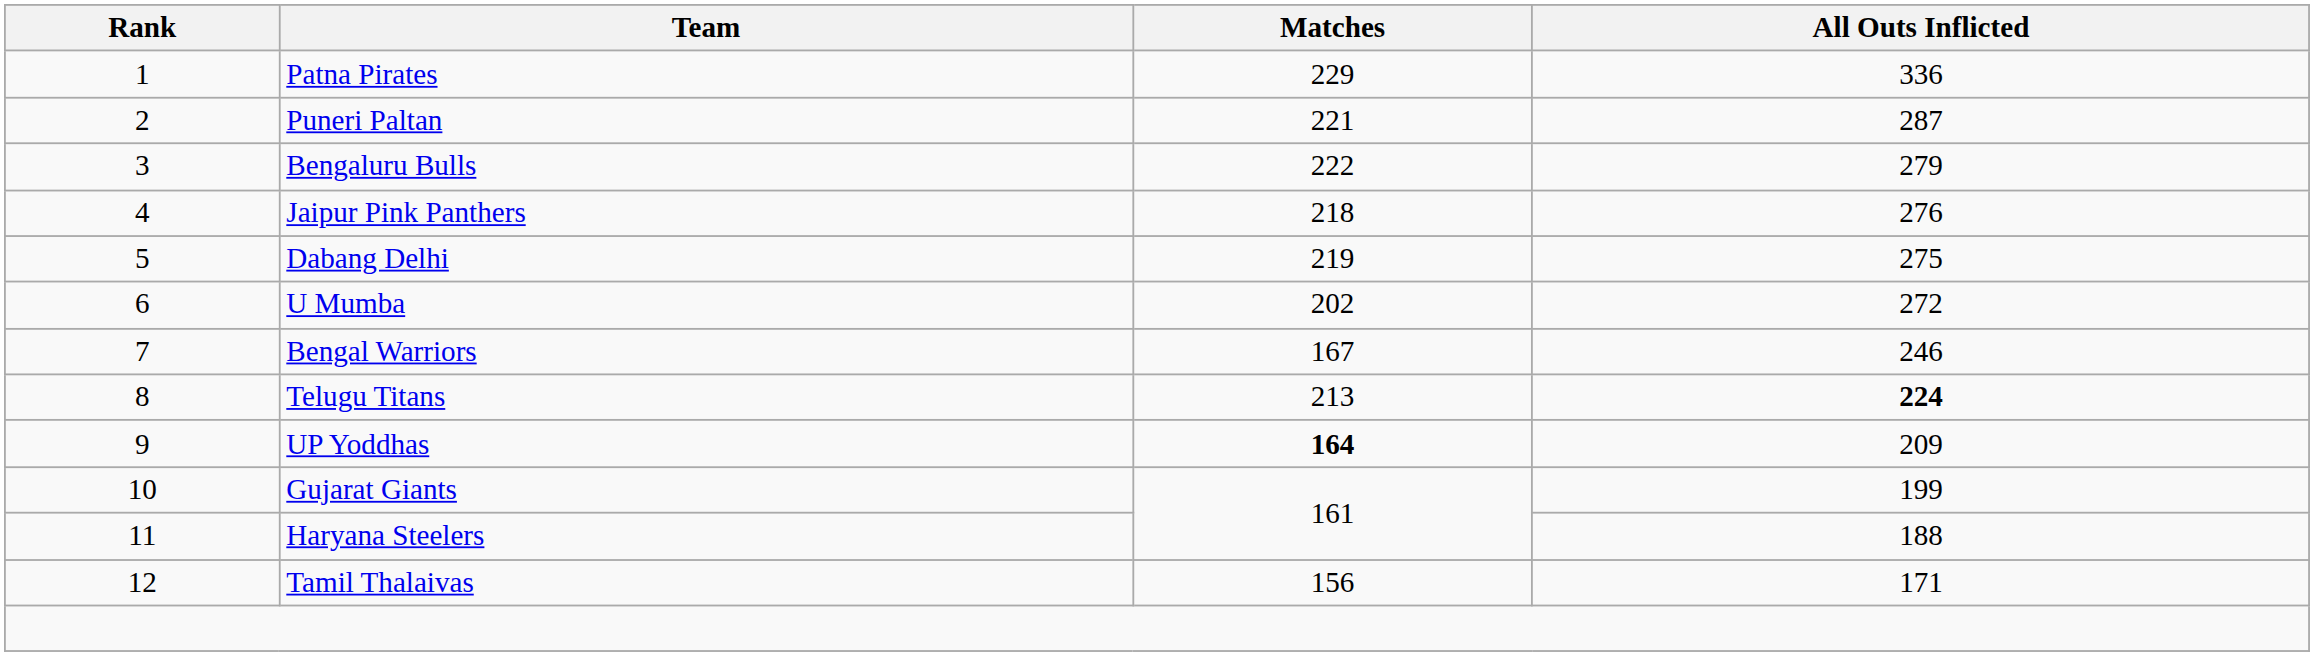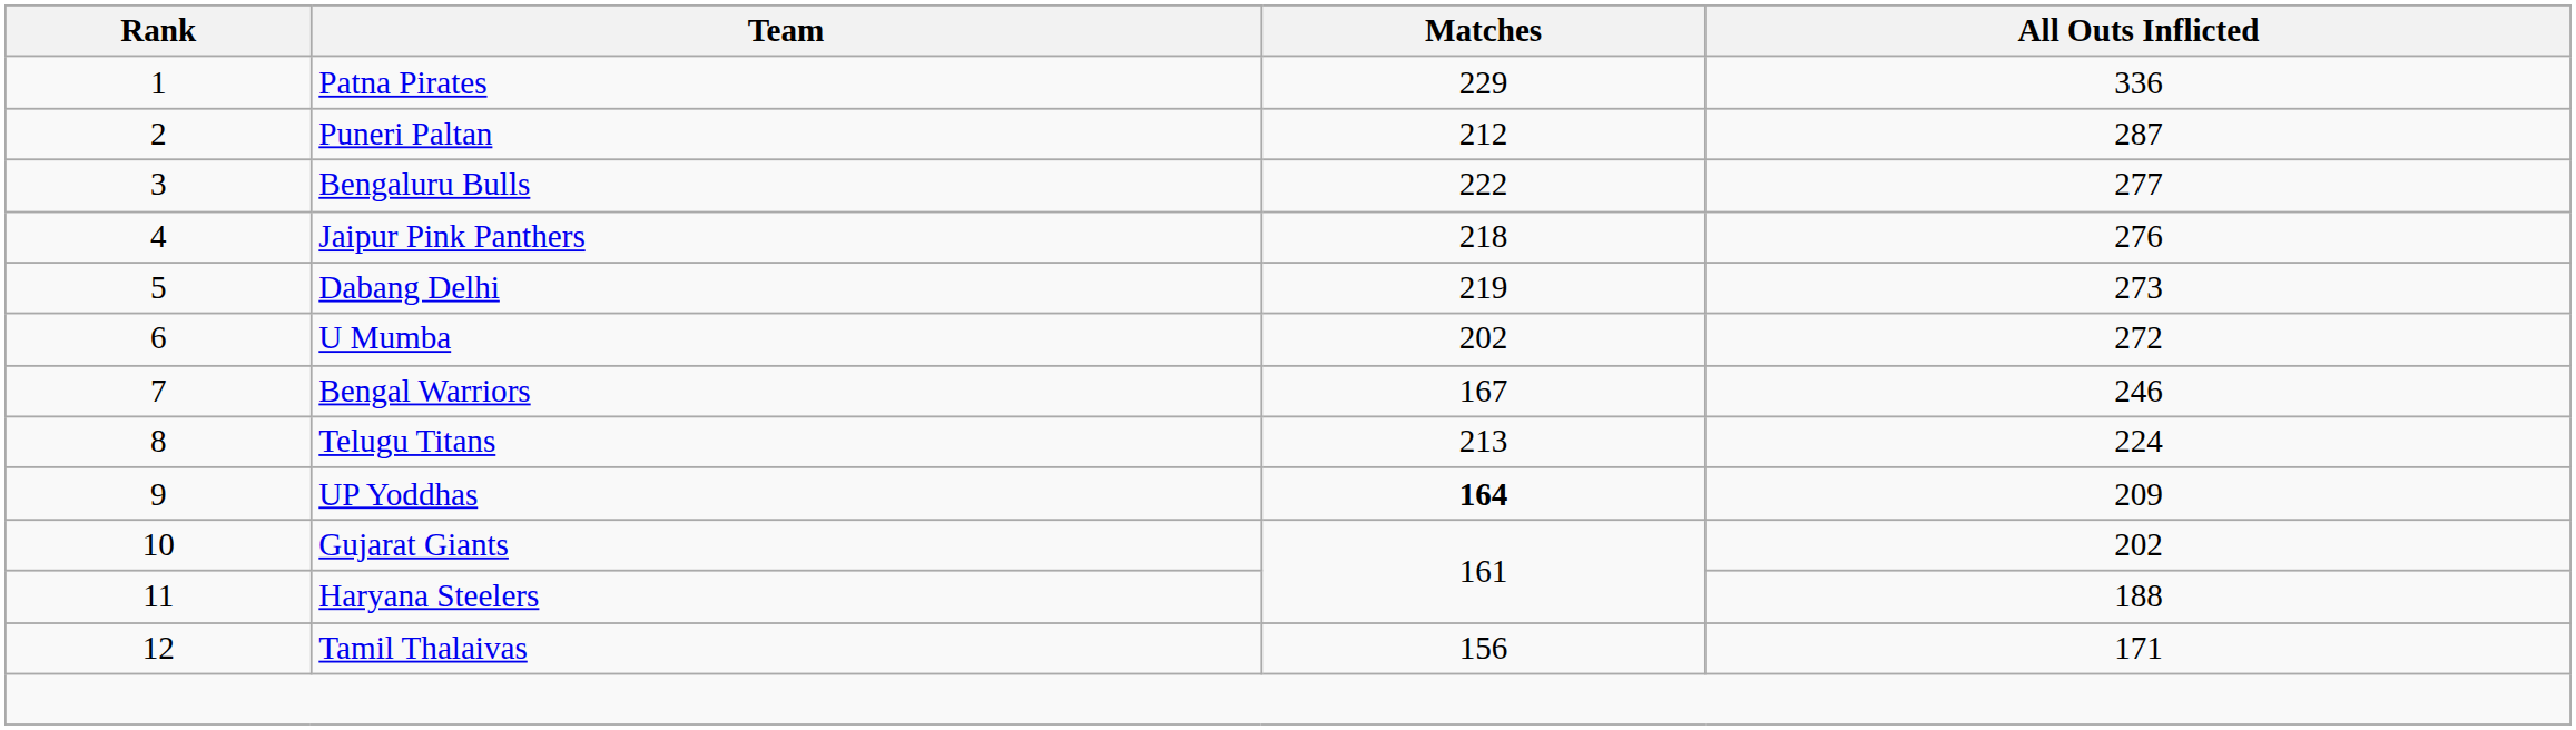Puneri Paltan | Matches: 221 -> 212
Bengaluru Bulls | All Outs Inflicted: 279 -> 277
Dabang Delhi | All Outs Inflicted: 275 -> 273
Telugu Titans | All Outs Inflicted: bold -> normal
Gujarat Giants | All Outs Inflicted: 199 -> 202
